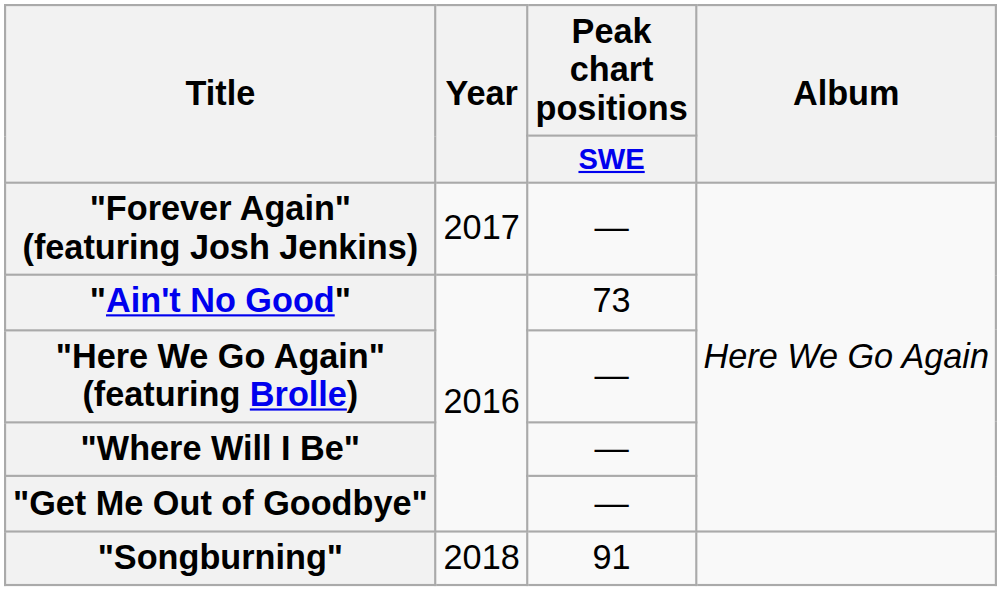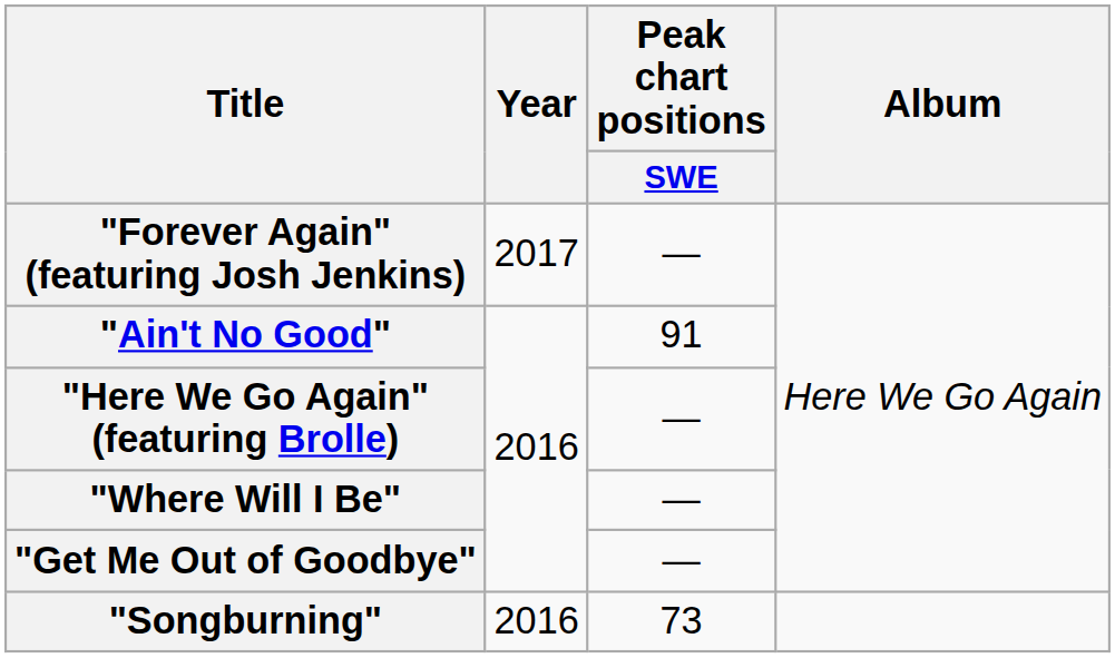"Ain't No Good" | Peak chart positions / SWE: 73 -> 91
"Songburning" | Year: 2018 -> 2016
"Songburning" | Peak chart positions / SWE: 91 -> 73
